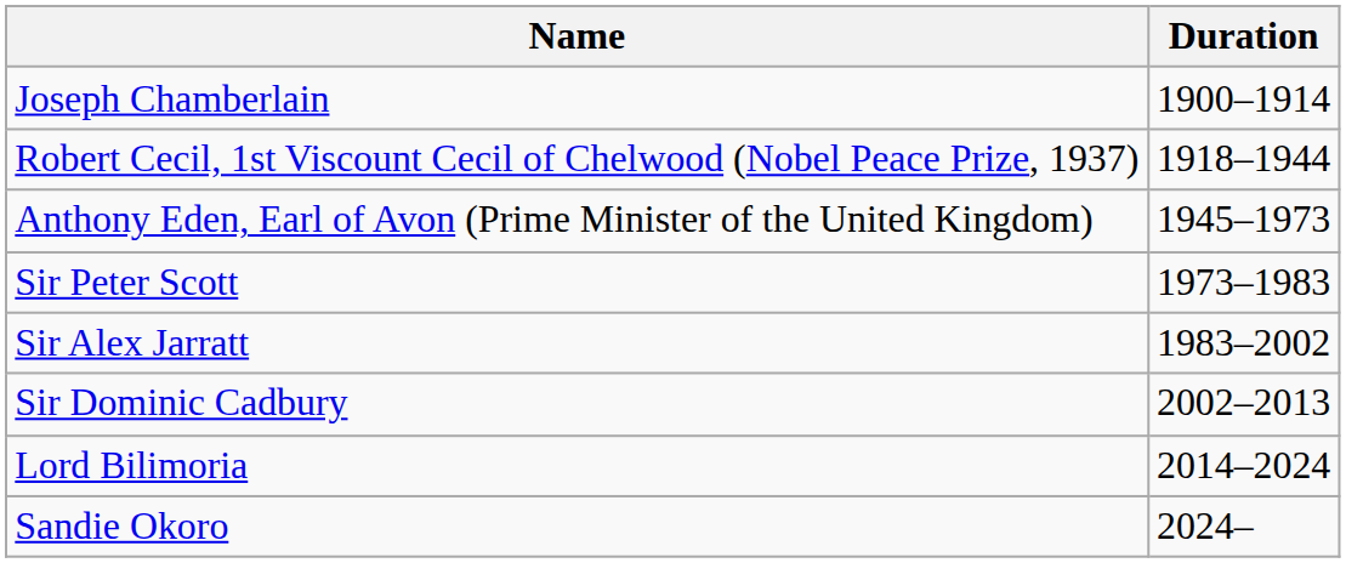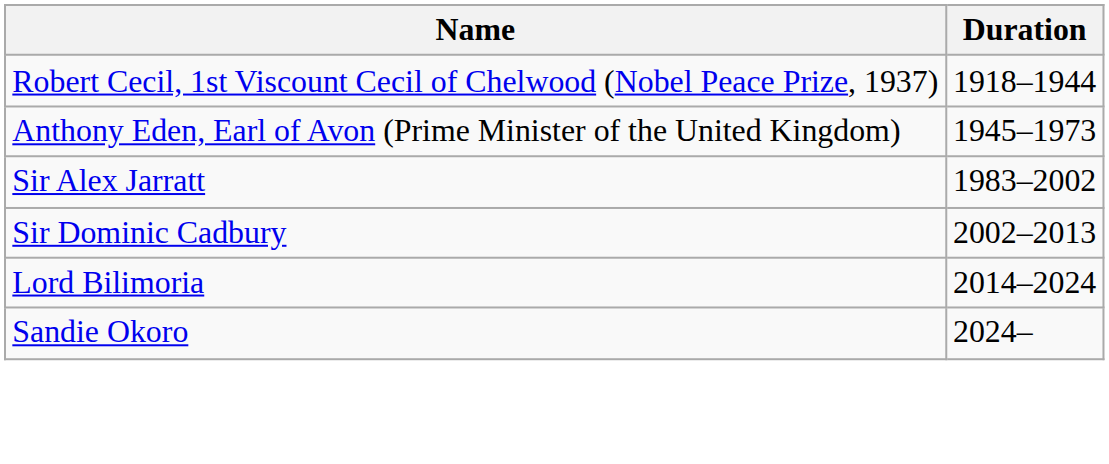- row: Joseph Chamberlain | 1900–1914
- row: Sir Peter Scott | 1973–1983
